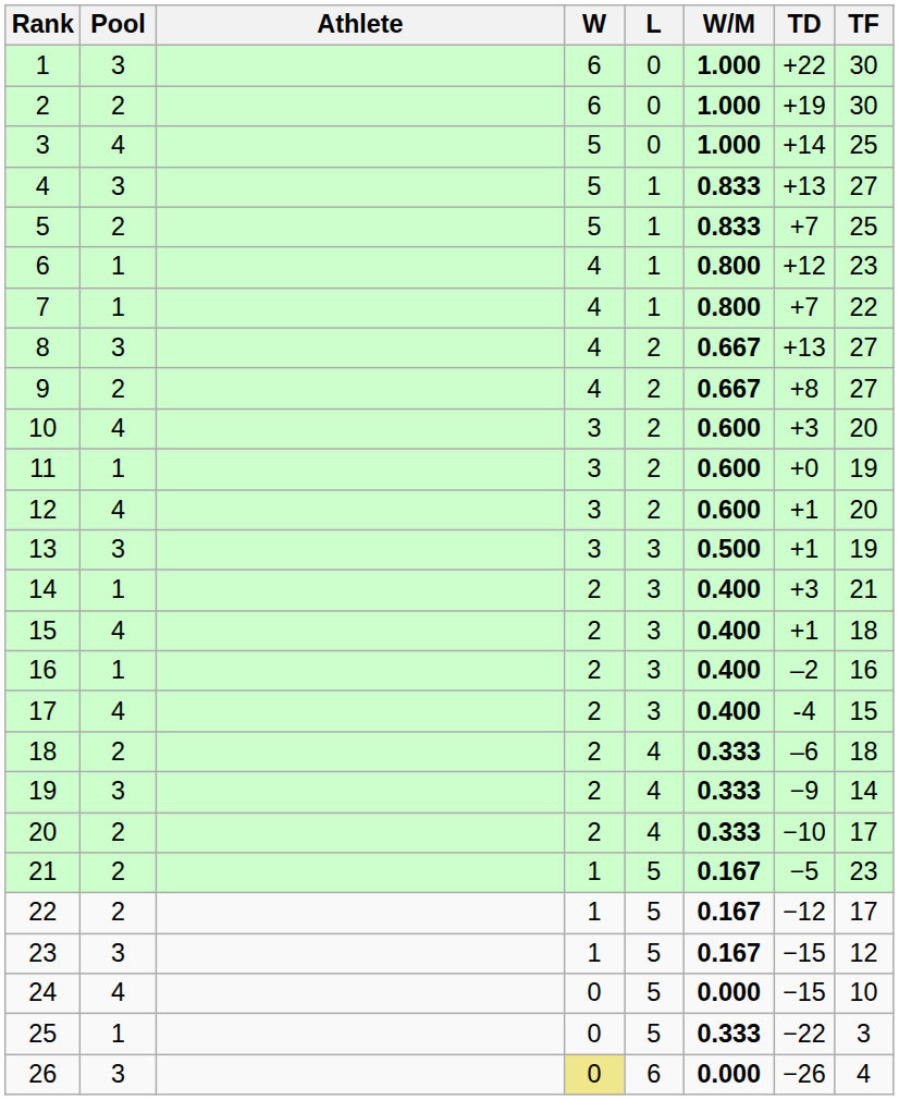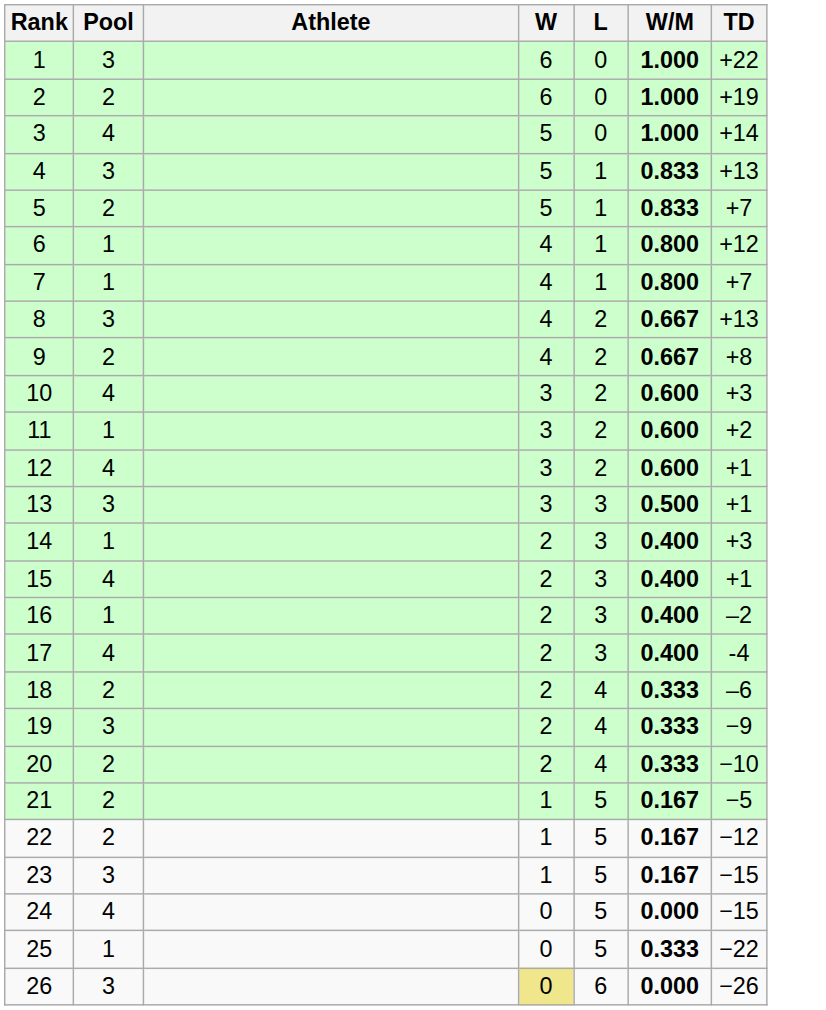- column: TF | 30 | 30 | 25 | 27 | 25 | 23 | 22 | 27 | 27 | 20 | 19 | 20 | 19 | 21 | 18 | 16 | 15 | 18 | 14 | 17 | 23 | 17 | 12 | 10 | 3 | 4
11 | TD: +0 -> +2
